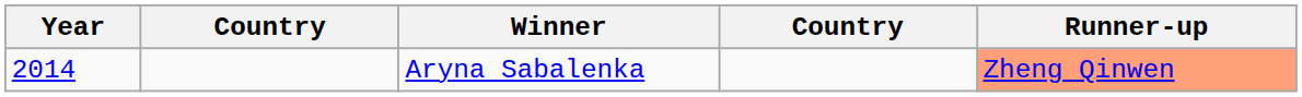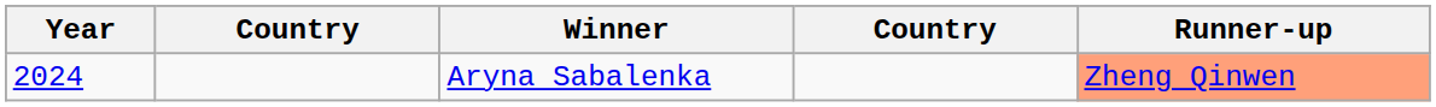Aryna Sabalenka | Year: 2014 -> 2024
